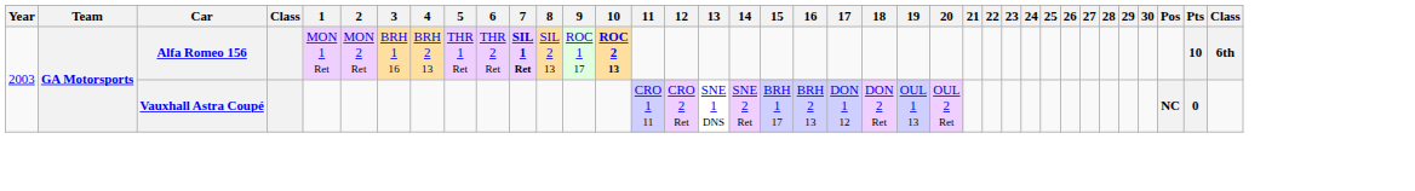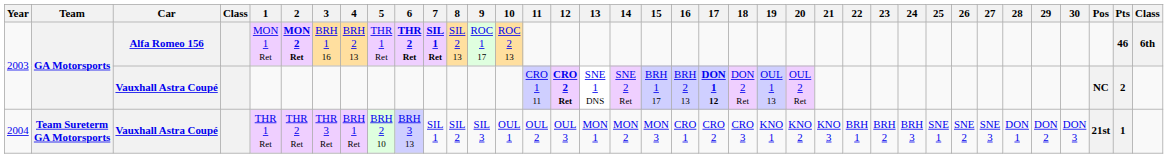2003 / Alfa Romeo 156 | 2: normal -> bold
2003 / Alfa Romeo 156 | 6: normal -> bold
2003 / Alfa Romeo 156 | 10: bold -> normal
2003 / Alfa Romeo 156 | Pts: 10 -> 46
2003 / Vauxhall Astra Coupé | 12: normal -> bold
2003 / Vauxhall Astra Coupé | 17: normal -> bold
2003 / Vauxhall Astra Coupé | Pts: 0 -> 2
+ row: 2004 | Team Sureterm GA Motorsports | Vauxhall Astra Coupé | THR 1 Ret | THR 2 Ret | THR 3 Ret | BRH 1 Ret | BRH 2 10 | BRH 3 13 | SIL 1 | SIL 2 | SIL 3 | OUL 1 | OUL 2 | OUL 3 | MON 1 | MON 2 | MON 3 | CRO 1 | CRO 2 | CRO 3 | KNO 1 | KNO 2 | KNO 3 | BRH 1 | BRH 2 | BRH 3 | SNE 1 | SNE 2 | SNE 3 | DON 1 | DON 2 | DON 3 | 21st | 1
